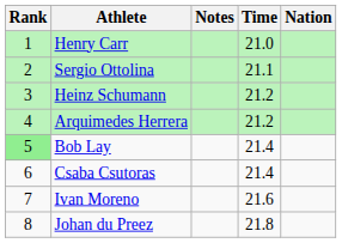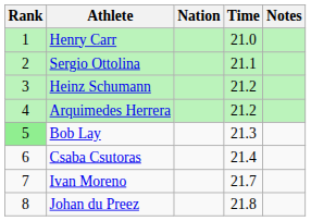columns swapped: Nation <-> Notes
Bob Lay | Time: 21.4 -> 21.3
Ivan Moreno | Time: 21.6 -> 21.7
